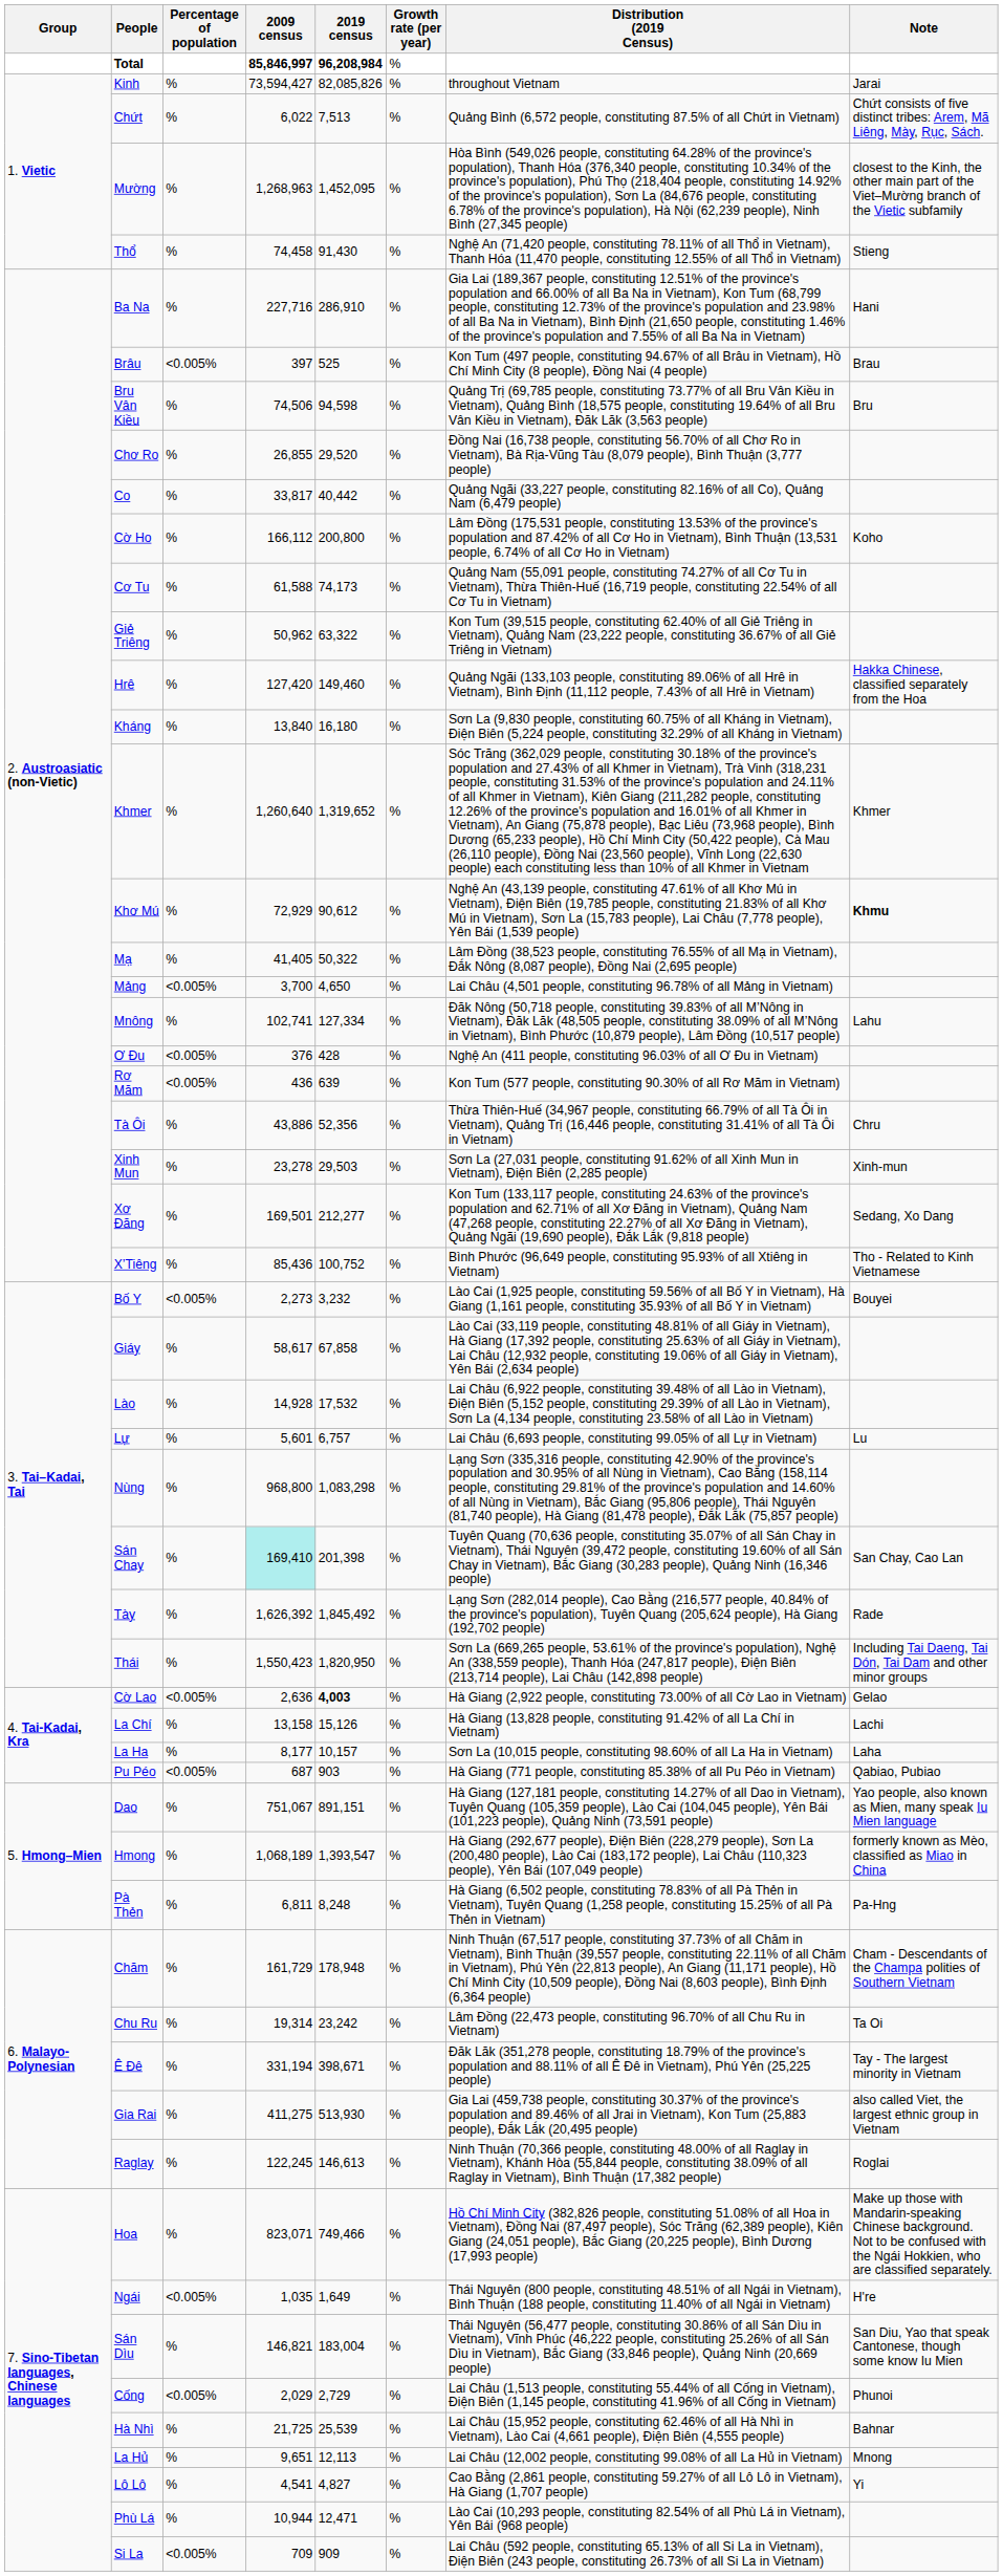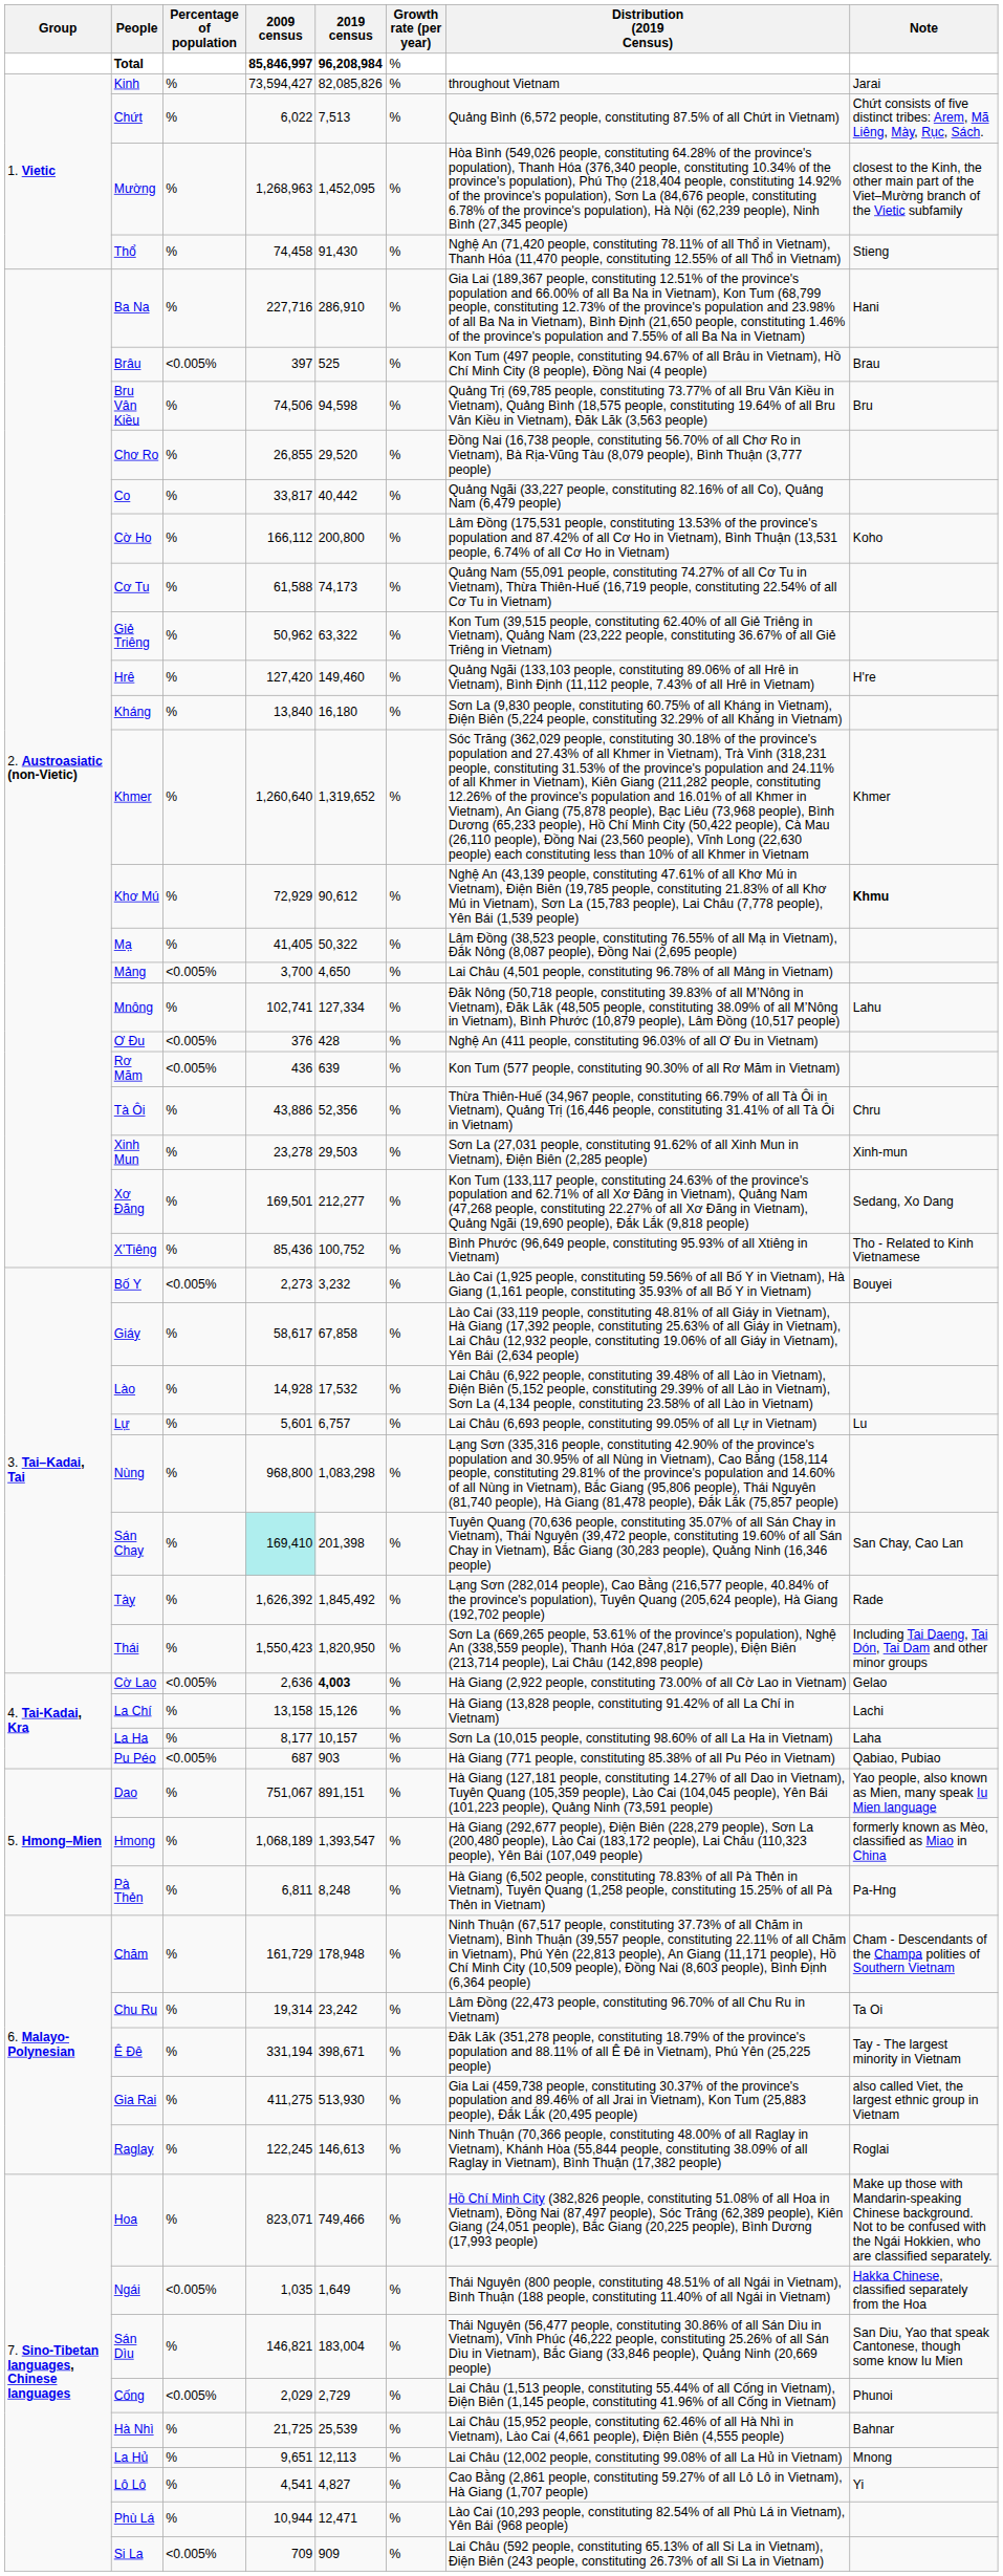Hrê | Note: Hakka Chinese, classified separately from the Hoa -> H're
Ngái | Note: H're -> Hakka Chinese, classified separately from the Hoa
